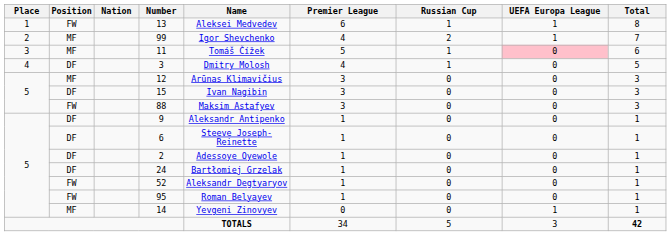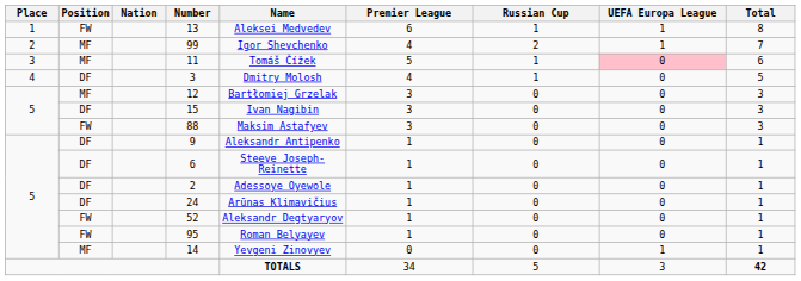12 | Name: Arūnas Klimavičius -> Bartłomiej Grzelak
24 | Name: Bartłomiej Grzelak -> Arūnas Klimavičius
